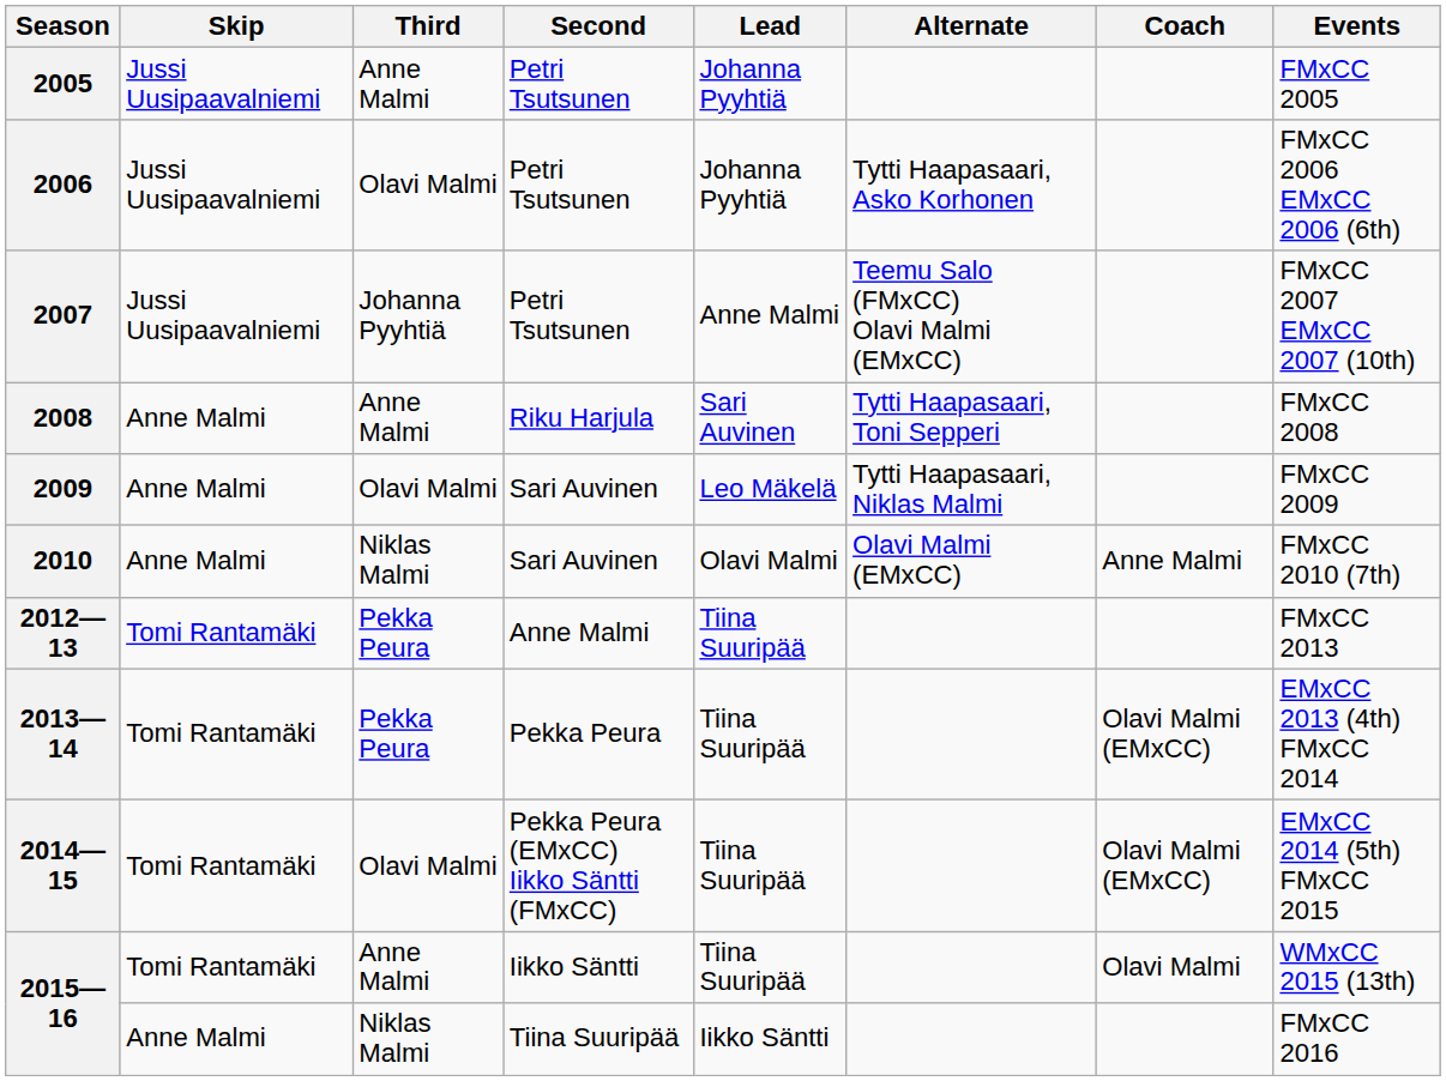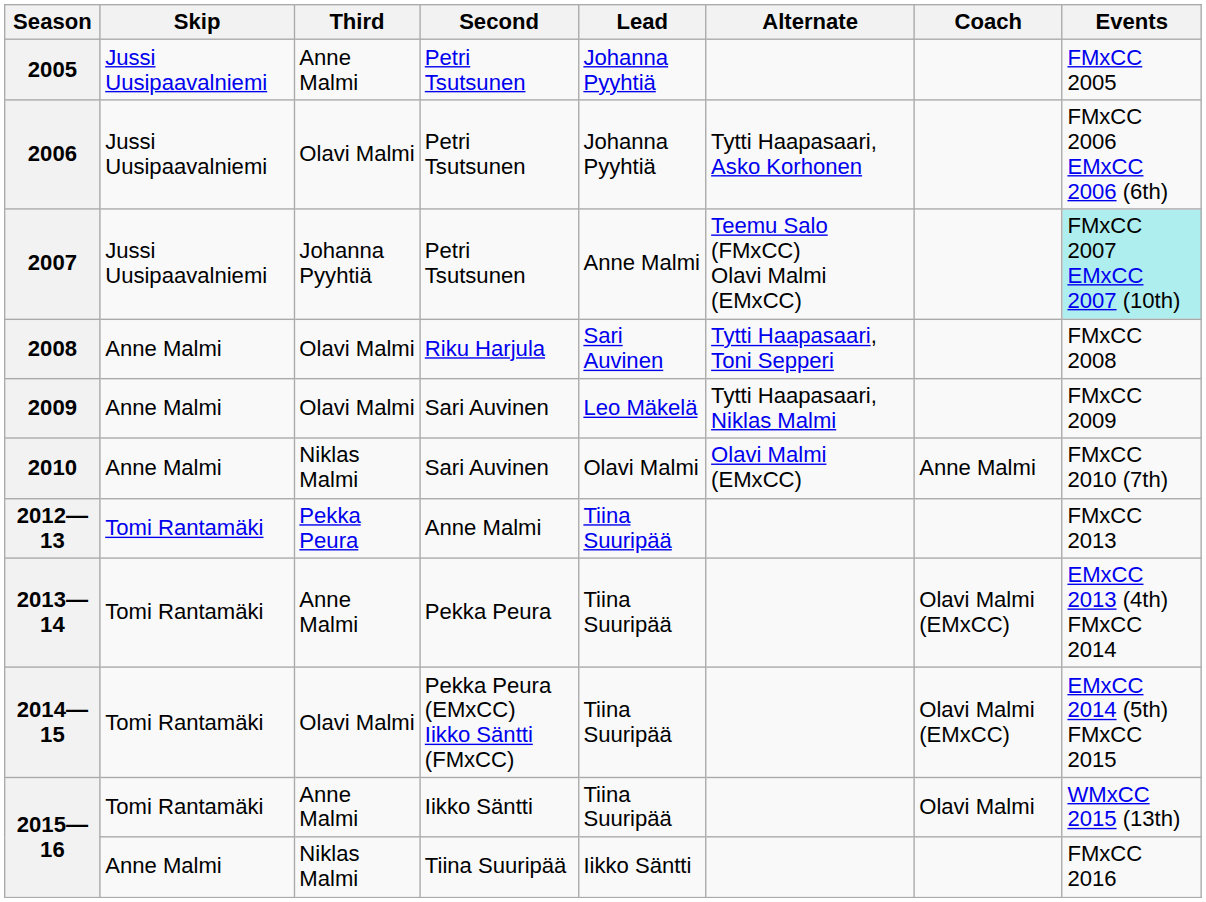2007 | Events: no background -> paleturquoise background
2008 | Third: Anne Malmi -> Olavi Malmi
2013—14 | Third: Pekka Peura -> Anne Malmi
